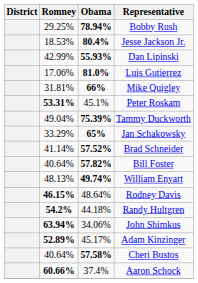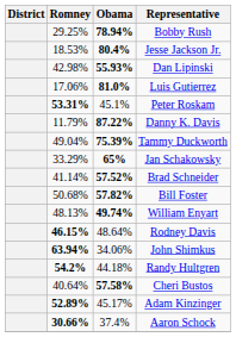Dan Lipinski | Romney: 42.99% -> 42.98%
- row: 31.81% | 66% | Mike Quigley
+ row: 11.79% | 87.22% | Danny K. Davis
Bill Foster | Romney: 40.64% -> 50.68%
rows swapped: Randy Hultgren <-> John Shimkus
rows swapped: Adam Kinzinger <-> Cheri Bustos
Aaron Schock | Romney: 60.66% -> 30.66%
